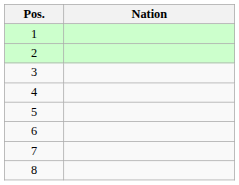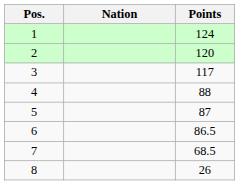+ column: Points | 124 | 120 | 117 | 88 | 87 | 86.5 | 68.5 | 26
